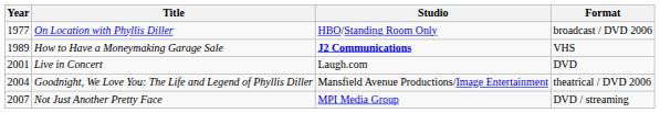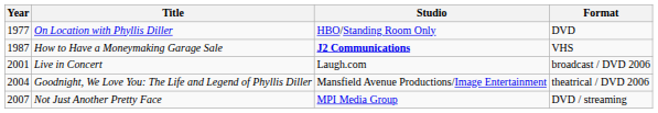On Location with Phyllis Diller | Format: broadcast / DVD 2006 -> DVD
How to Have a Moneymaking Garage Sale | Year: 1989 -> 1987
Live in Concert | Format: DVD -> broadcast / DVD 2006
